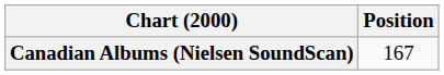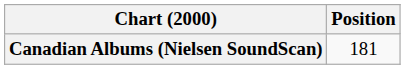Canadian Albums (Nielsen SoundScan) | Position: 167 -> 181
